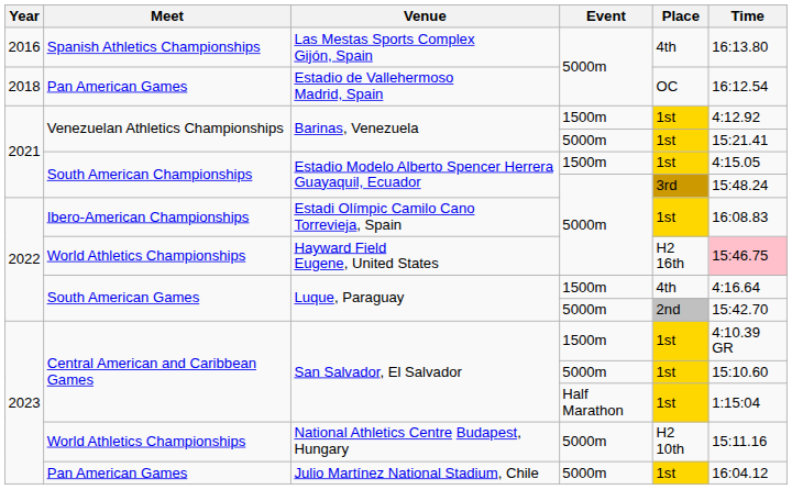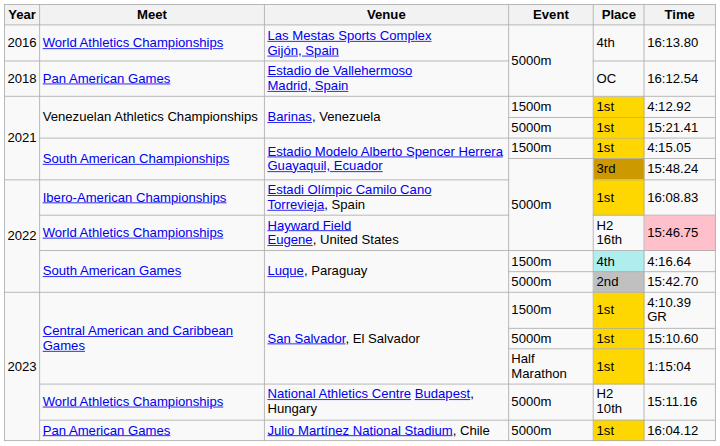Las Mestas Sports Complex Gijón, Spain | Meet: Spanish Athletics Championships -> World Athletics Championships
Luque, Paraguay / 1500m | Place: no background -> paleturquoise background
